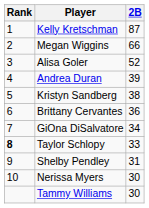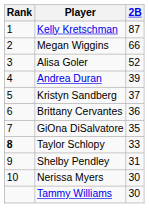Kristyn Sandberg | 2B: 38 -> 37
GiOna DiSalvatore | 2B: 34 -> 35
